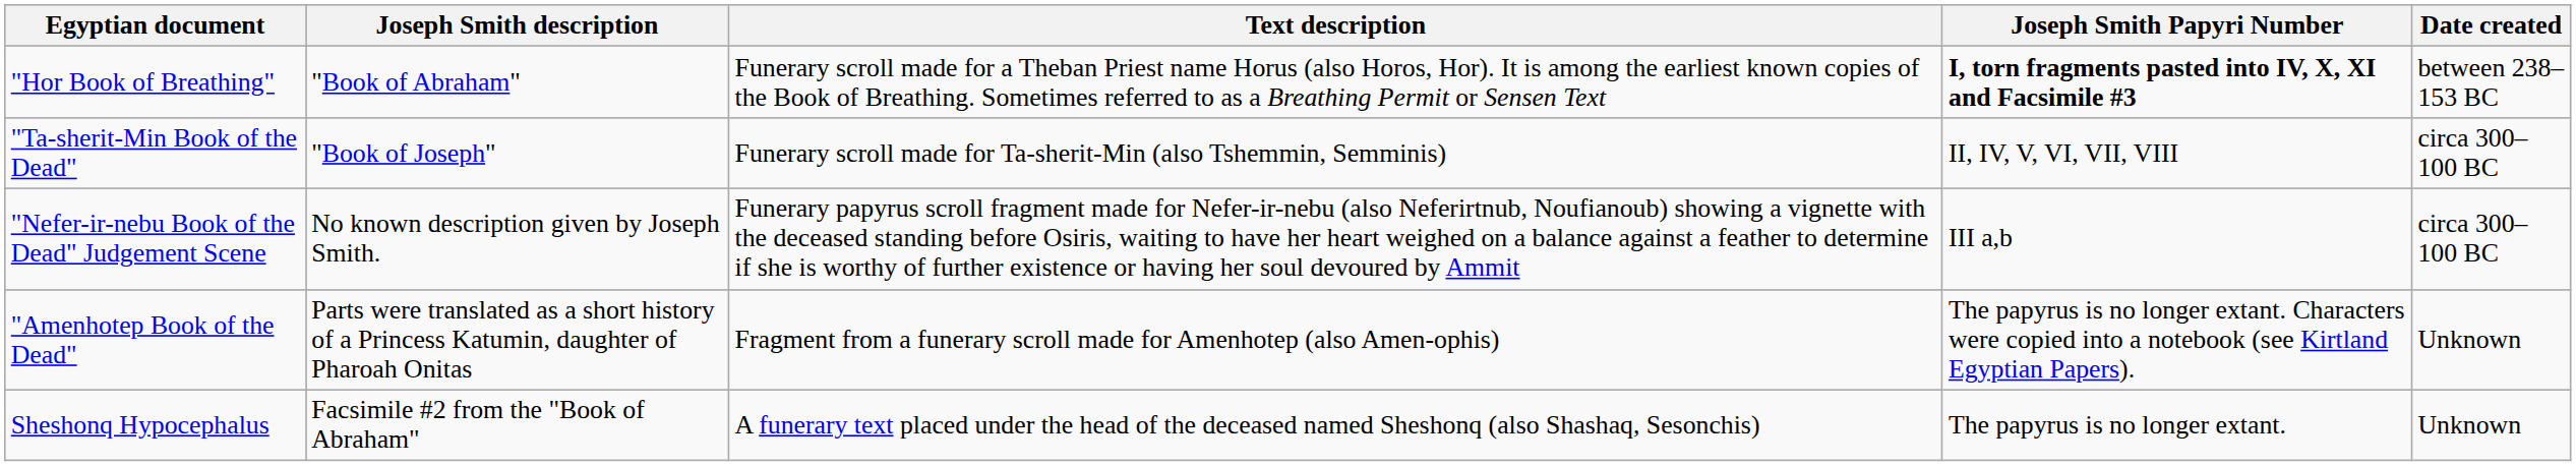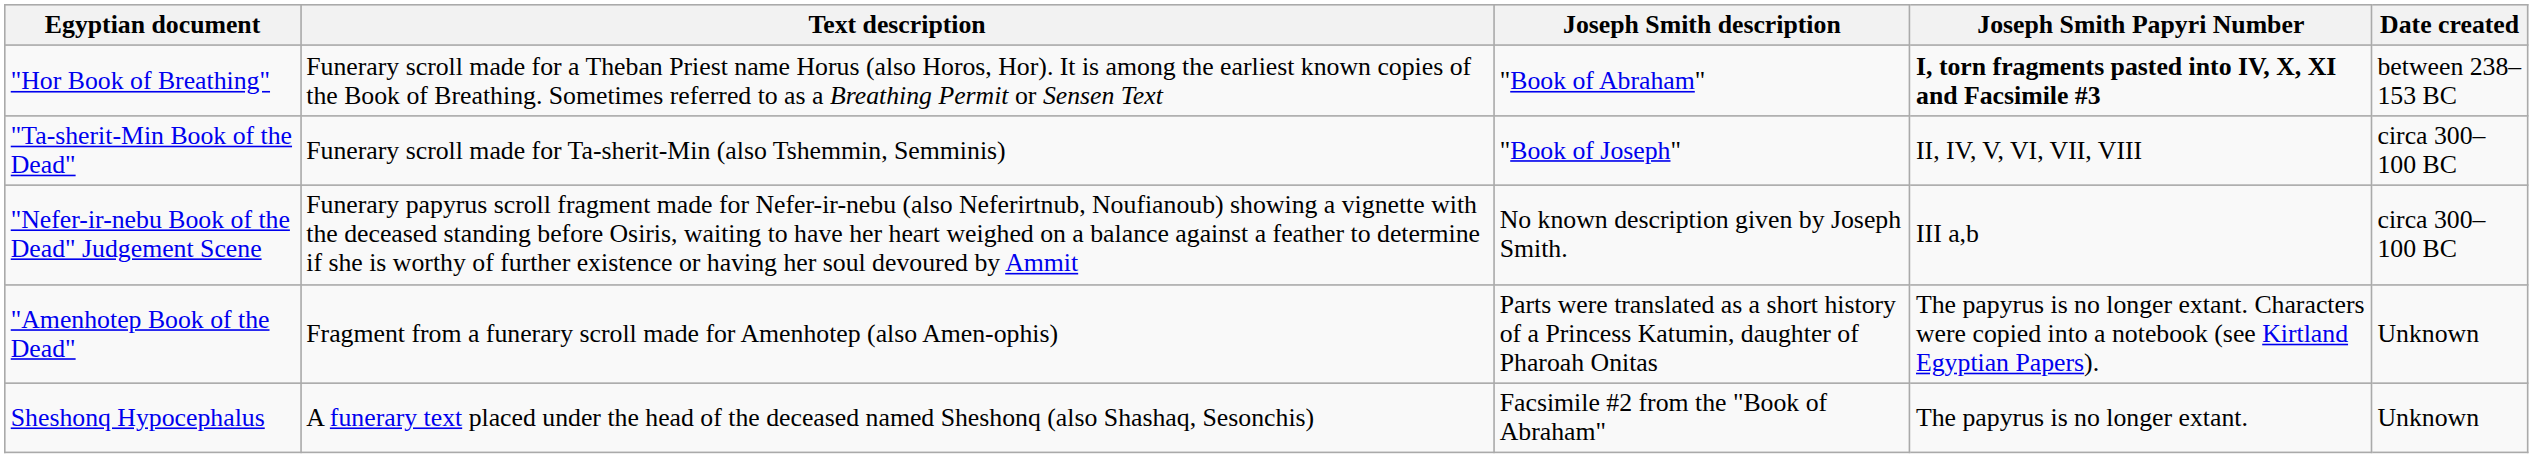columns swapped: Text description <-> Joseph Smith description
